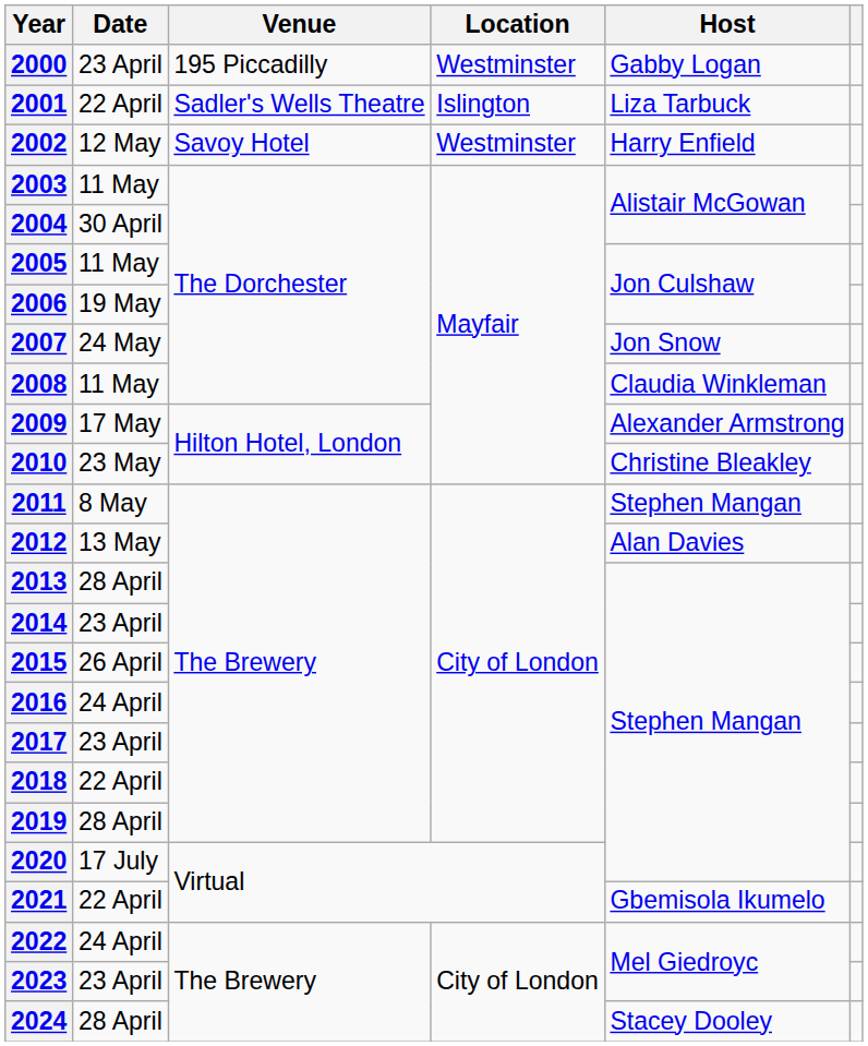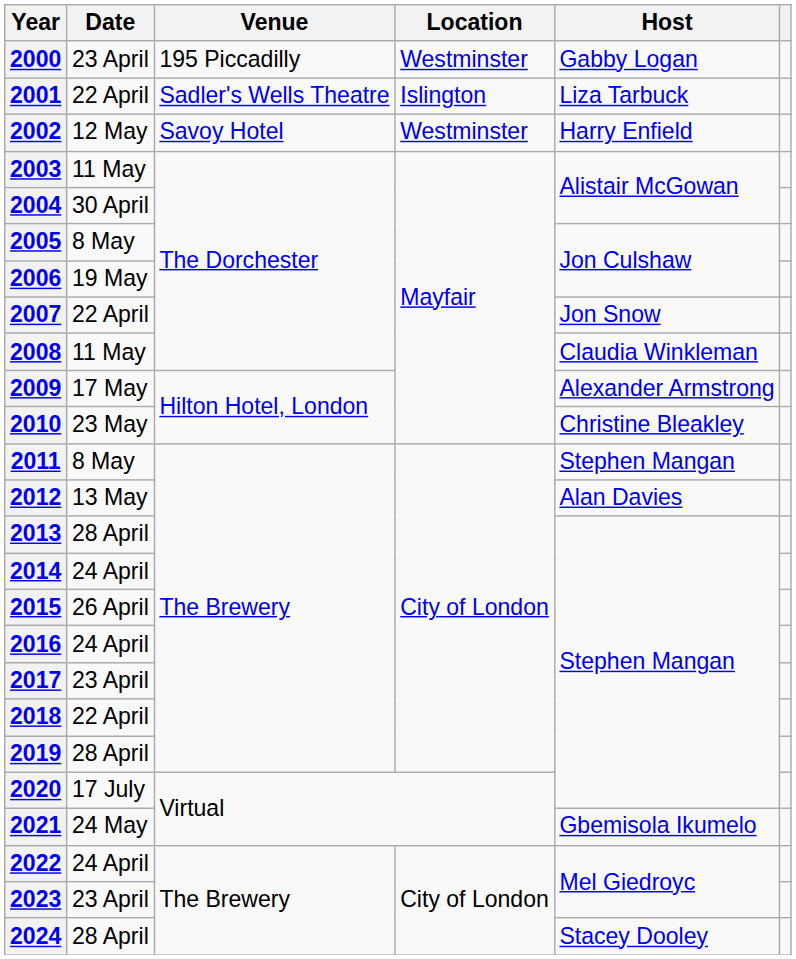2005 | Date: 11 May -> 8 May
2007 | Date: 24 May -> 22 April
2014 | Date: 23 April -> 24 April
2021 | Date: 22 April -> 24 May
